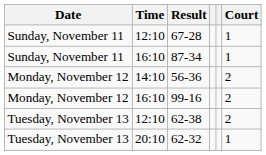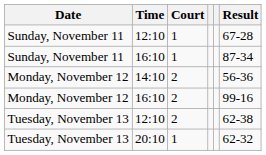columns swapped: Court <-> Result
